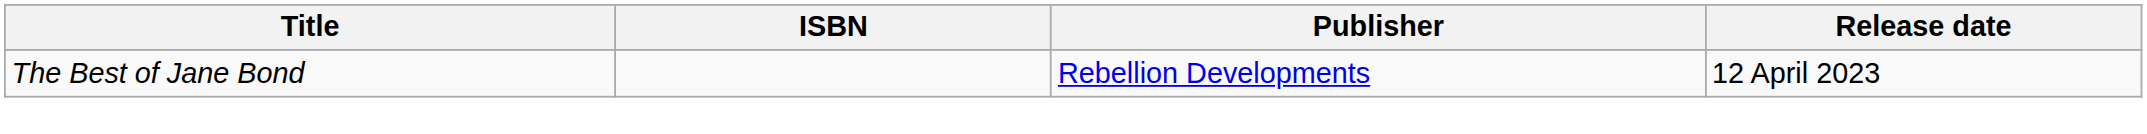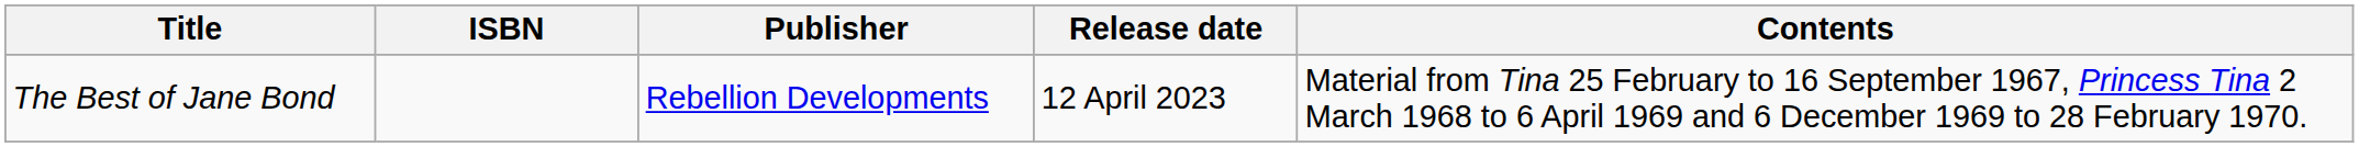+ column: Contents | Material from Tina 25 February to 16 September 1967, Princess Tina 2 March 1968 to 6 April 1969 and 6 December 1969 to 28 February 1970.
